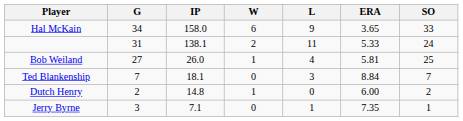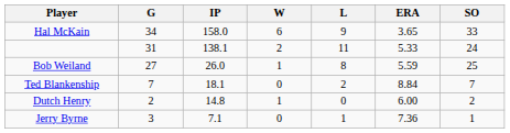Bob Weiland | L: 4 -> 8
Bob Weiland | ERA: 5.81 -> 5.59
Ted Blankenship | L: 3 -> 2
Jerry Byrne | ERA: 7.35 -> 7.36
